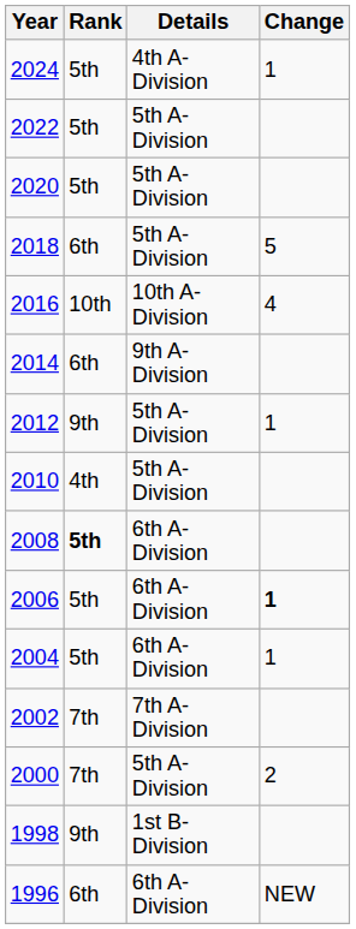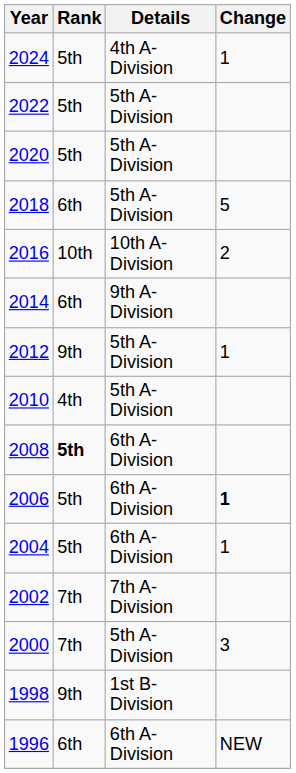2016 | Change: 4 -> 2
2000 | Change: 2 -> 3
